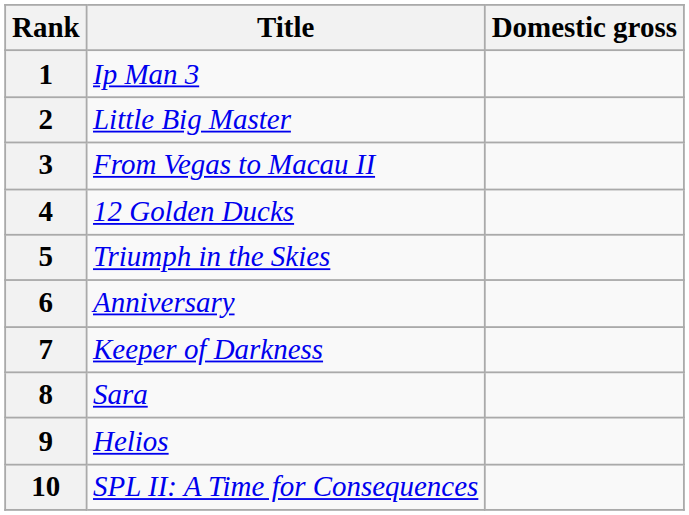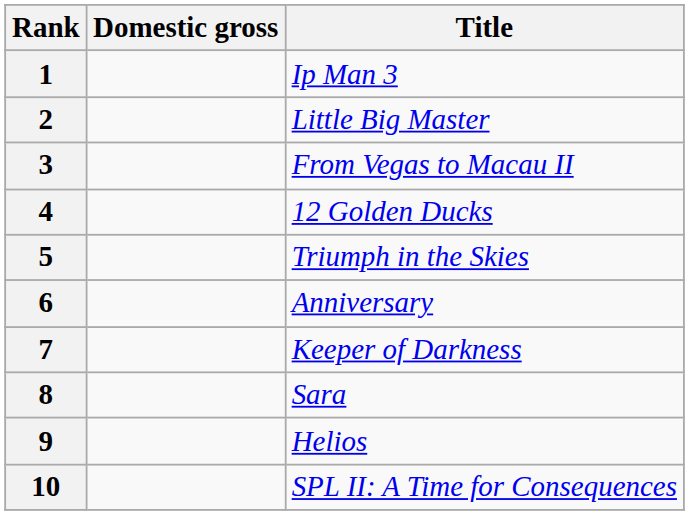columns swapped: Title <-> Domestic gross
